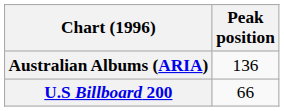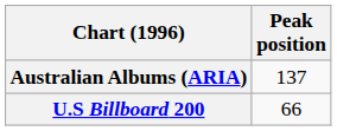Australian Albums (ARIA) | Peak position: 136 -> 137
